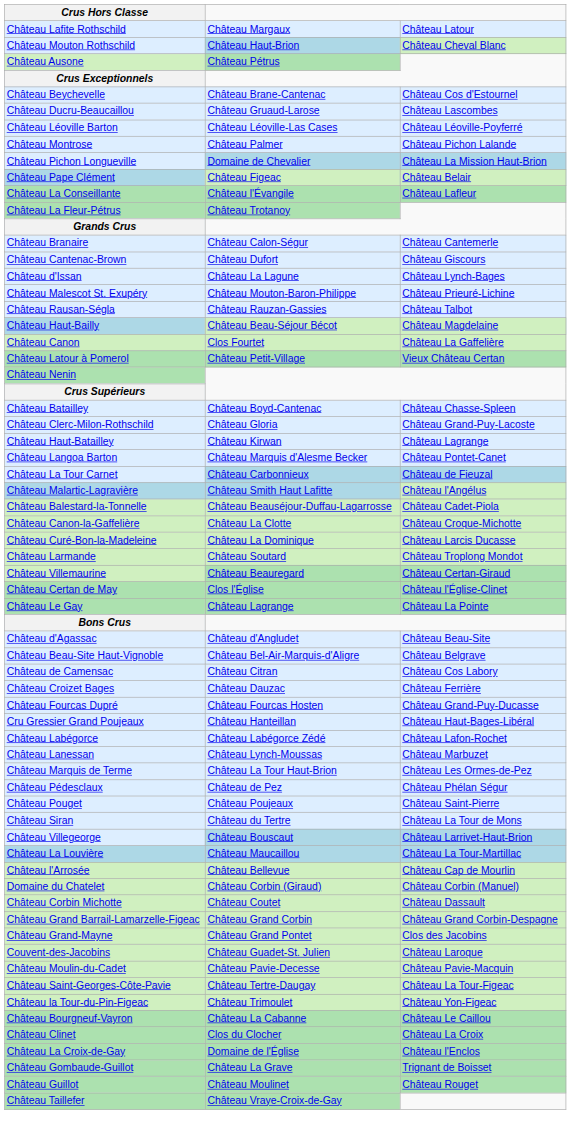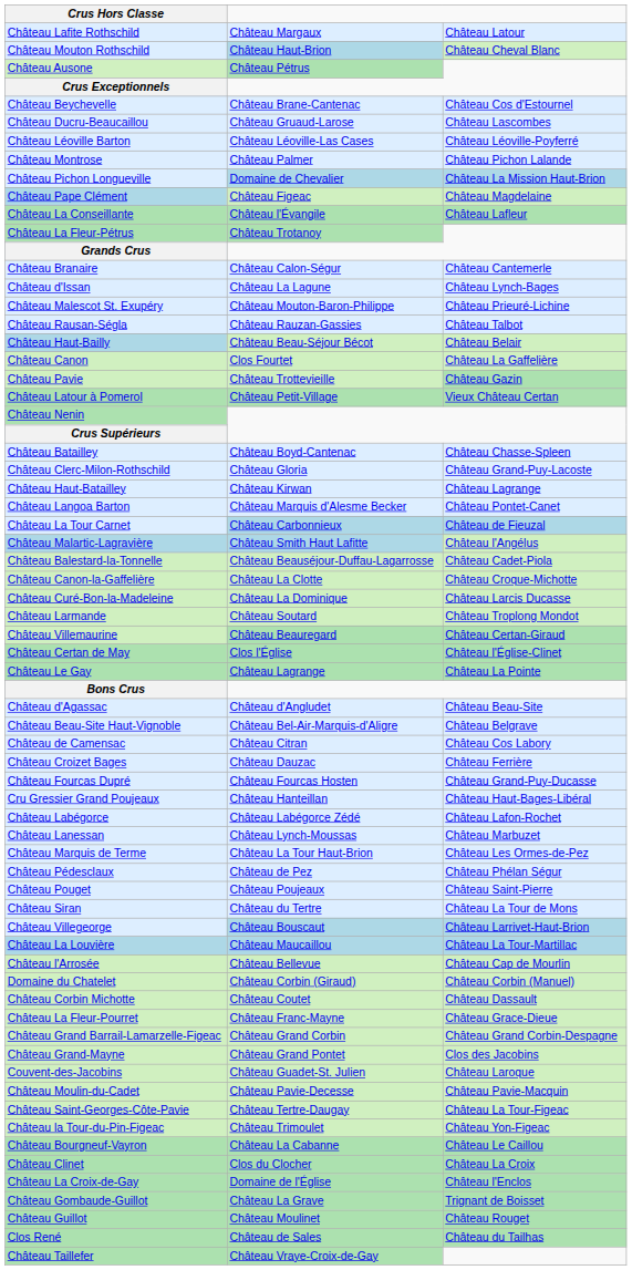Château Pape Clément | column 3: Château Belair -> Château Magdelaine
- row: Château Cantenac-Brown | Château Dufort | Château Giscours
Château Haut-Bailly | column 3: Château Magdelaine -> Château Belair
+ row: Château Pavie | Château Trottevieille | Château Gazin
+ row: Château La Fleur-Pourret | Château Franc-Mayne | Château Grace-Dieue
+ row: Clos René | Château de Sales | Château du Tailhas
